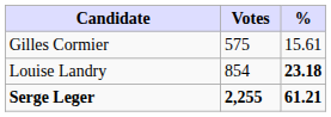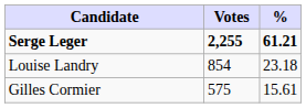rows swapped: Serge Leger <-> Gilles Cormier
Louise Landry | %: bold -> normal
